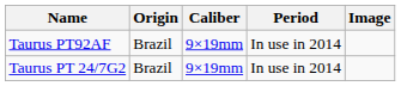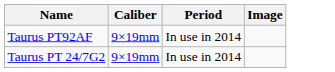- column: Origin | Brazil | Brazil
